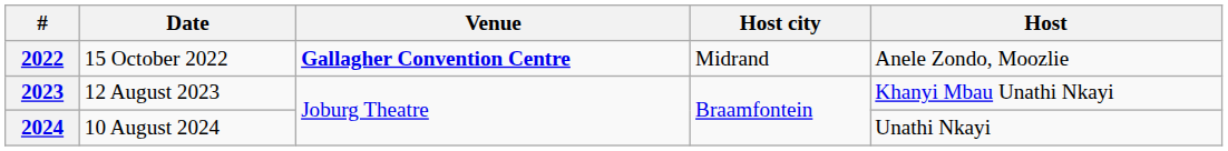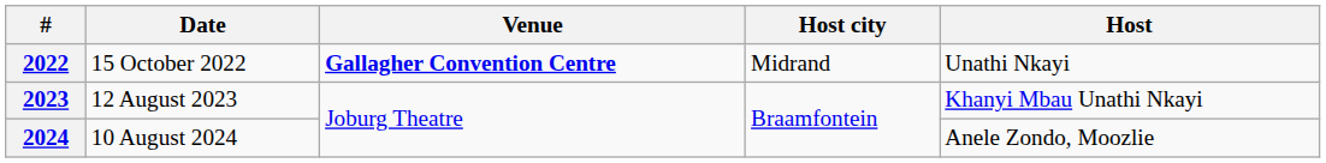2022 | Host: Anele Zondo, Moozlie -> Unathi Nkayi
2024 | Host: Unathi Nkayi -> Anele Zondo, Moozlie
